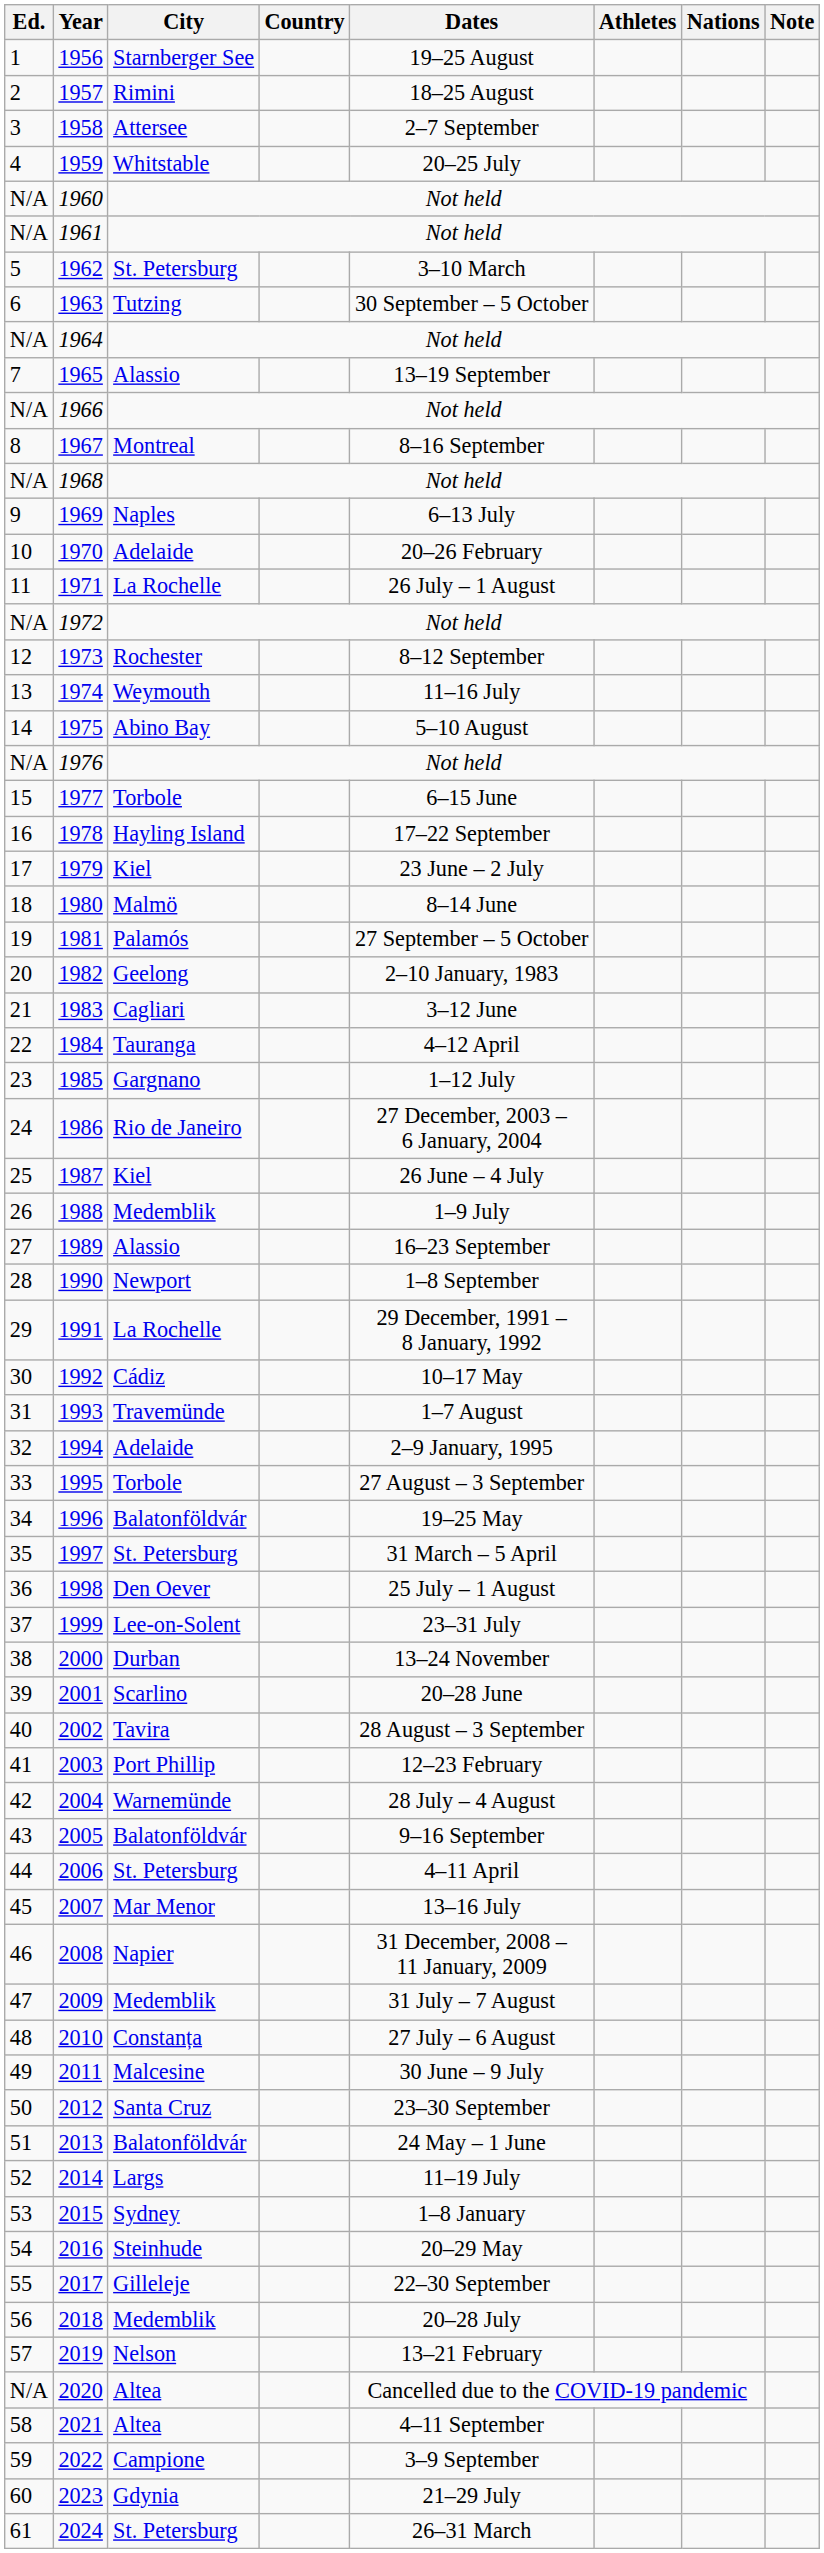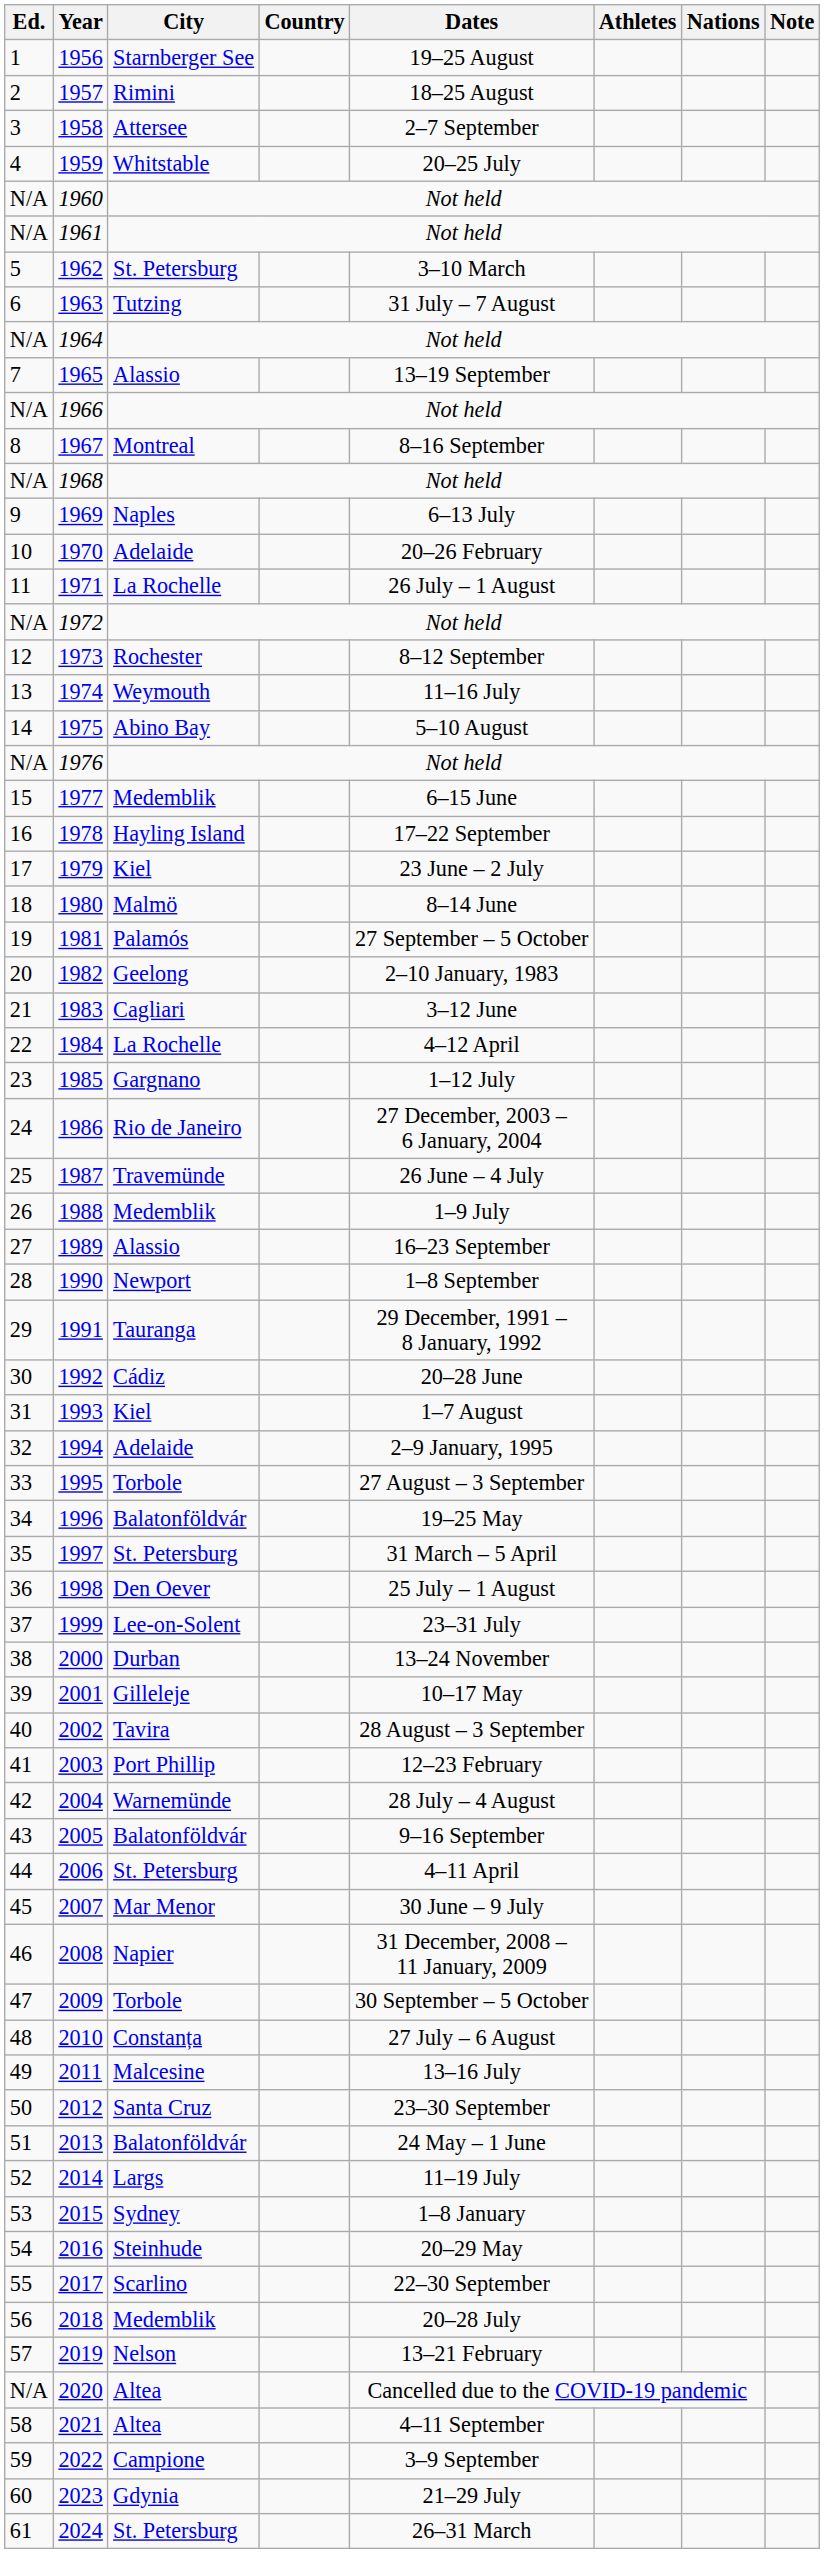1963 | Dates: 30 September – 5 October -> 31 July – 7 August
1977 | City: Torbole -> Medemblik
1984 | City: Tauranga -> La Rochelle
1987 | City: Kiel -> Travemünde
1991 | City: La Rochelle -> Tauranga
1992 | Dates: 10–17 May -> 20–28 June
1993 | City: Travemünde -> Kiel
2001 | City: Scarlino -> Gilleleje
2001 | Dates: 20–28 June -> 10–17 May
2007 | Dates: 13–16 July -> 30 June – 9 July
2009 | City: Medemblik -> Torbole
2009 | Dates: 31 July – 7 August -> 30 September – 5 October
2011 | Dates: 30 June – 9 July -> 13–16 July
2017 | City: Gilleleje -> Scarlino
